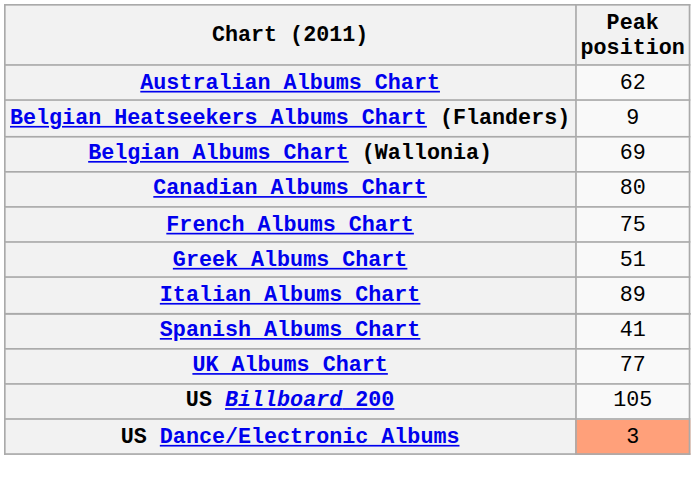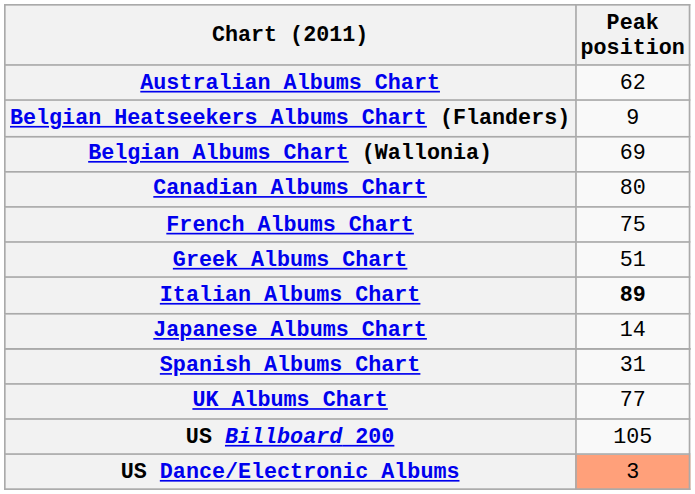Italian Albums Chart | Peak position: normal -> bold
+ row: Japanese Albums Chart | 14
Spanish Albums Chart | Peak position: 41 -> 31
